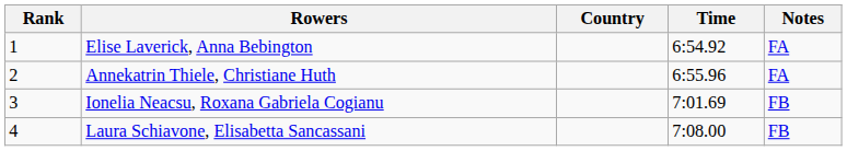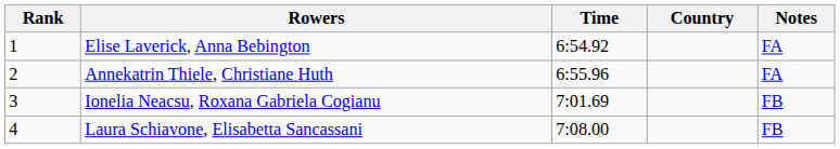columns swapped: Country <-> Time
